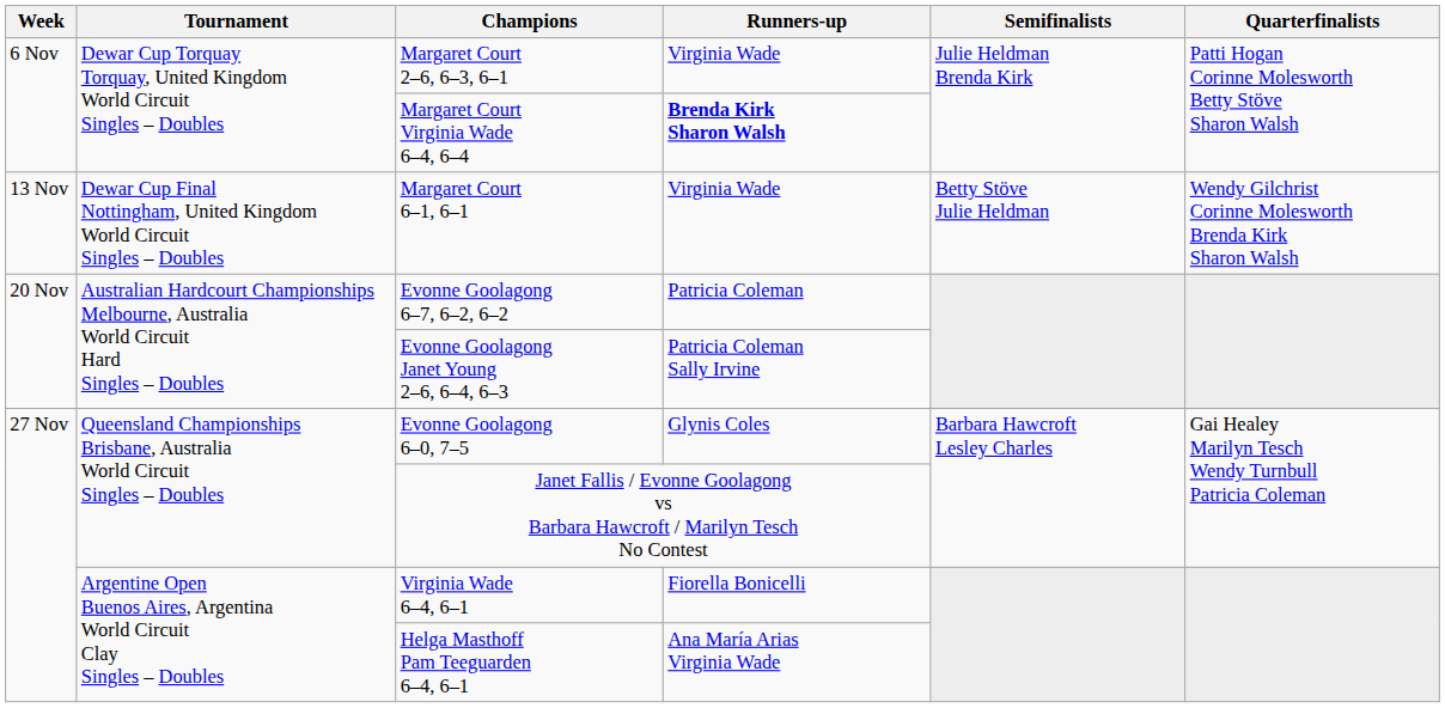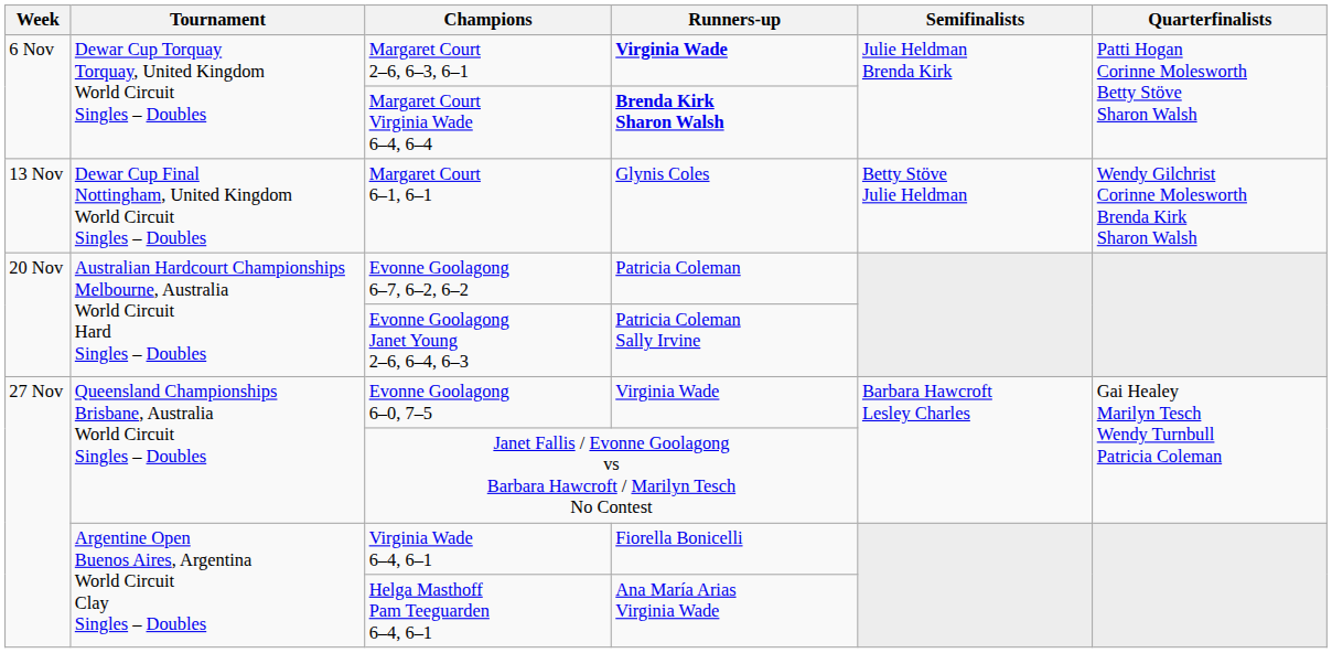Margaret Court 2–6, 6–3, 6–1 | Runners-up: normal -> bold
Margaret Court 6–1, 6–1 | Runners-up: Virginia Wade -> Glynis Coles
Evonne Goolagong 6–0, 7–5 | Runners-up: Glynis Coles -> Virginia Wade
